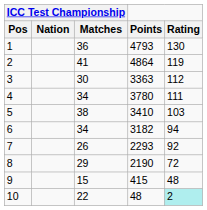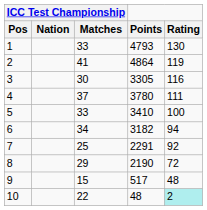1 | ICC Test Championship / Matches: 36 -> 33
3 | Points: 3363 -> 3305
3 | Rating: 112 -> 116
4 | ICC Test Championship / Matches: 34 -> 37
5 | ICC Test Championship / Matches: 38 -> 33
5 | Rating: 103 -> 100
7 | ICC Test Championship / Matches: 26 -> 25
7 | Points: 2293 -> 2291
9 | Points: 415 -> 517
